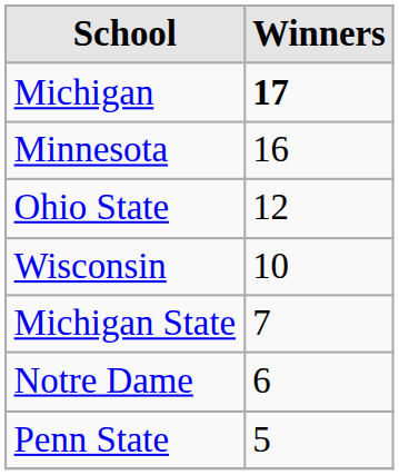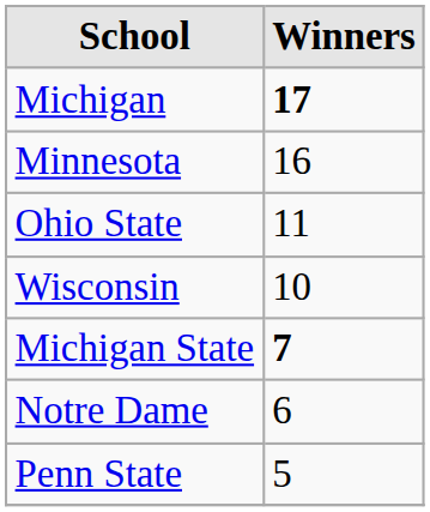Ohio State | Winners: 12 -> 11
Michigan State | Winners: normal -> bold
